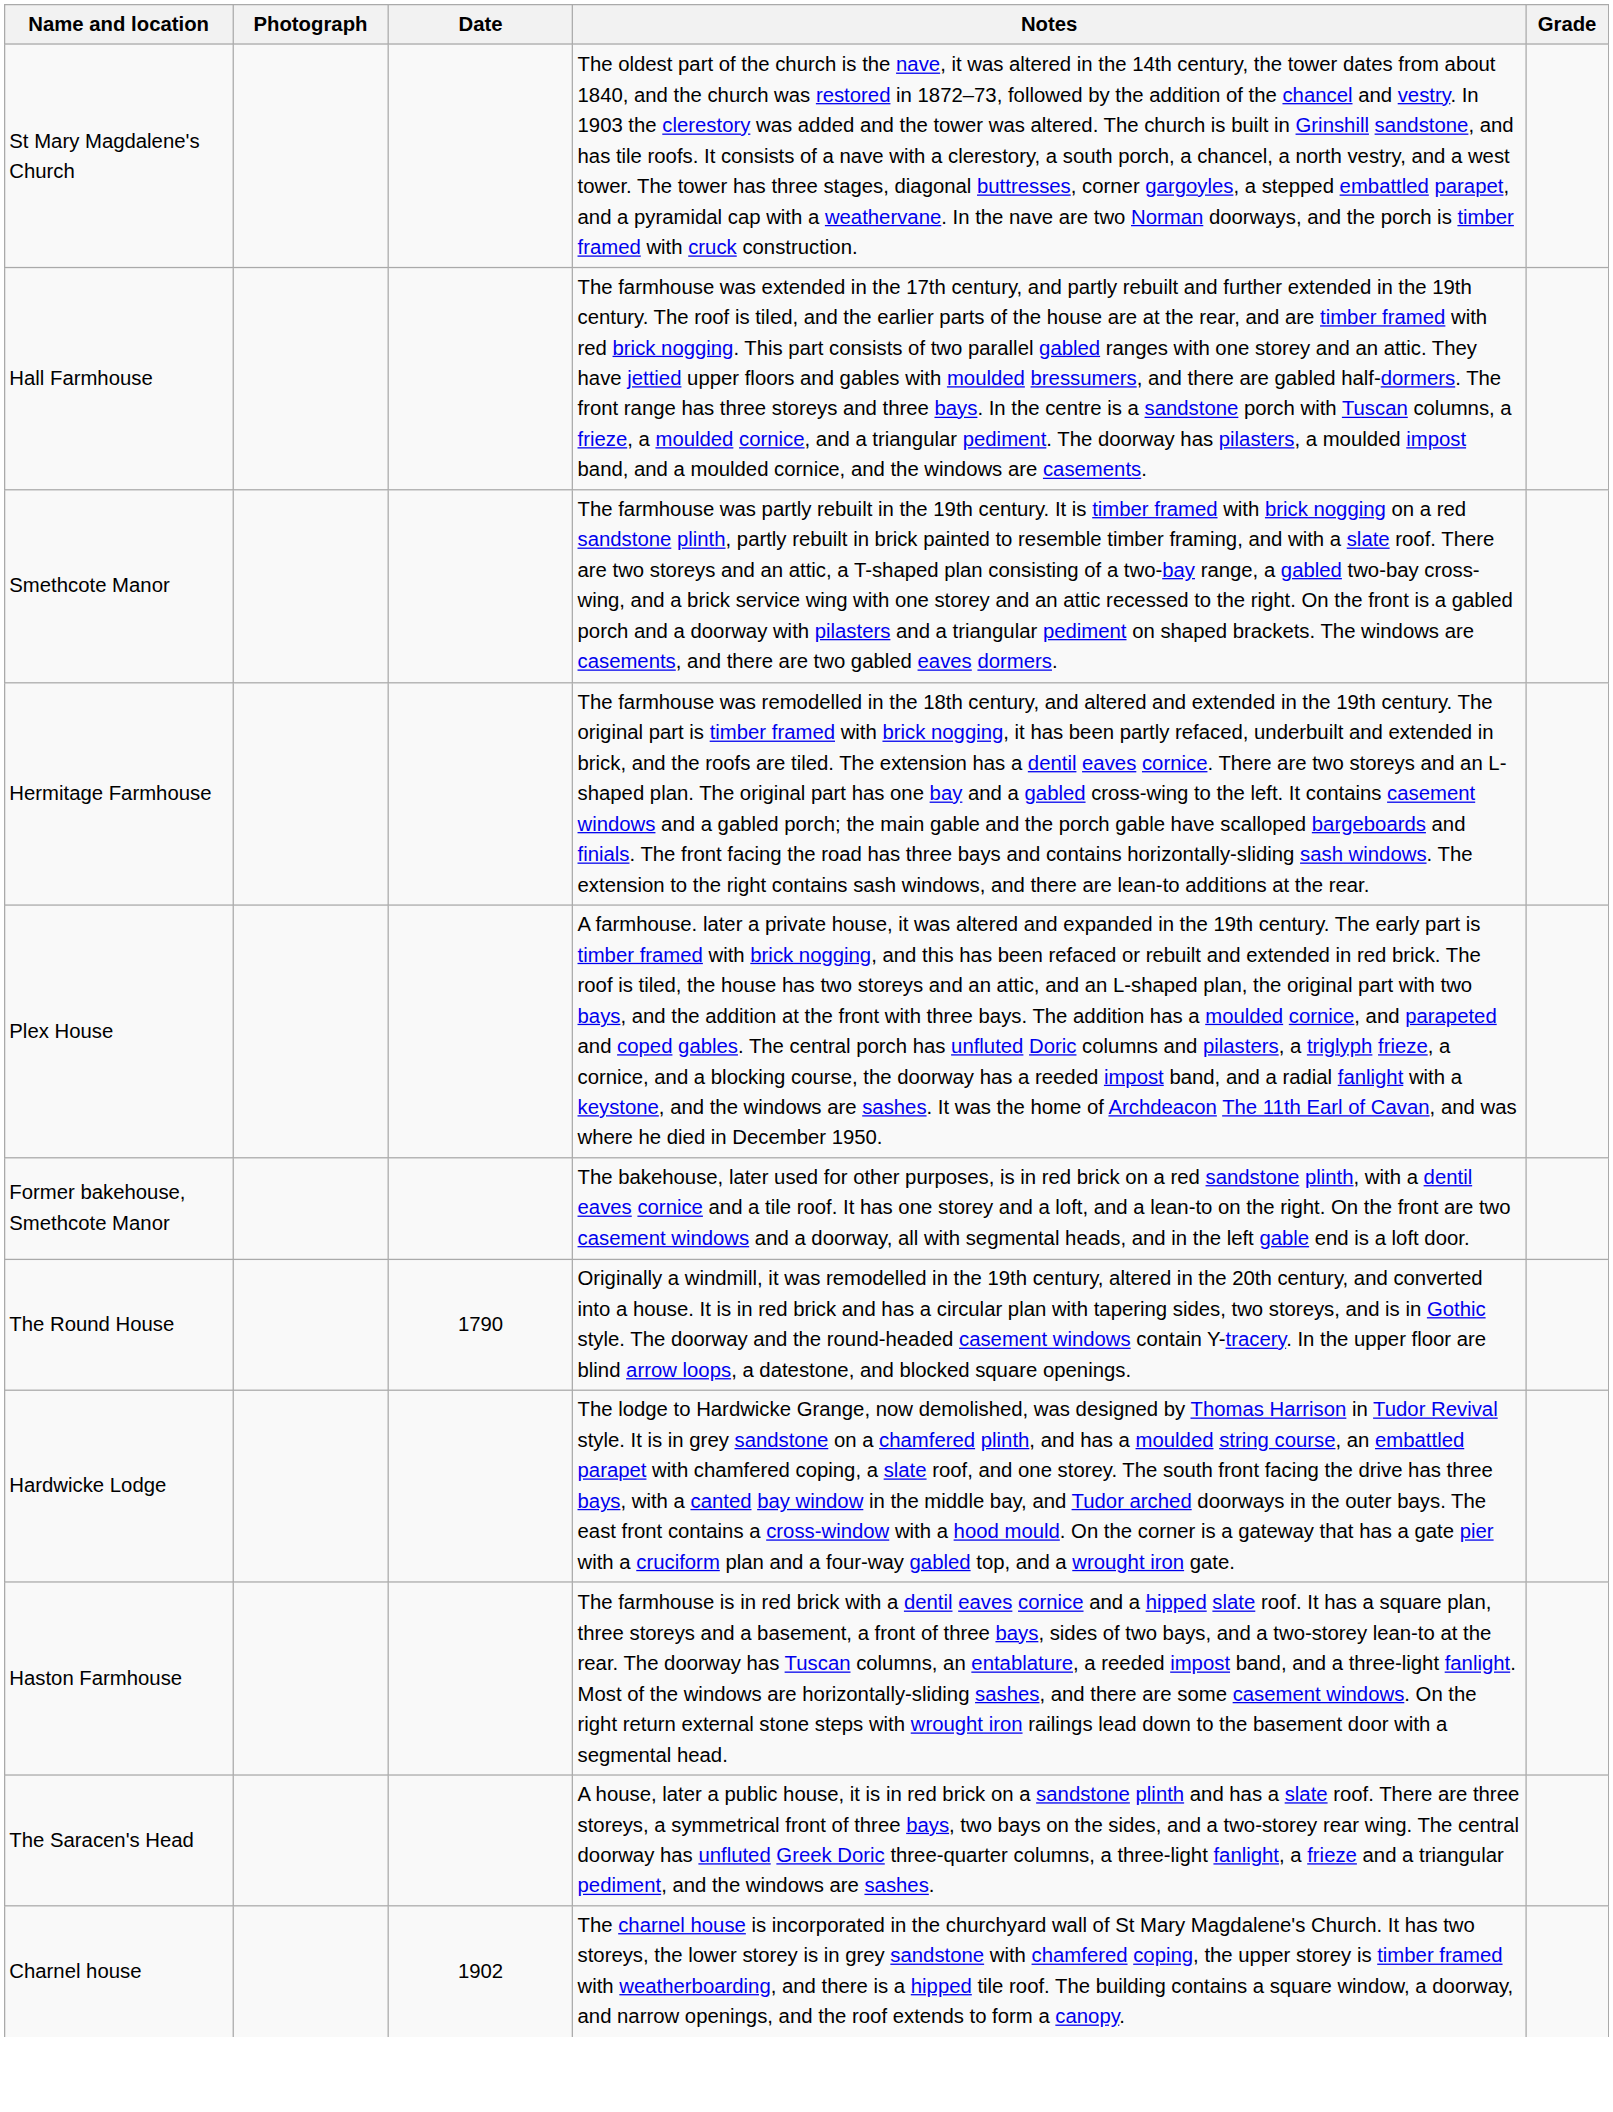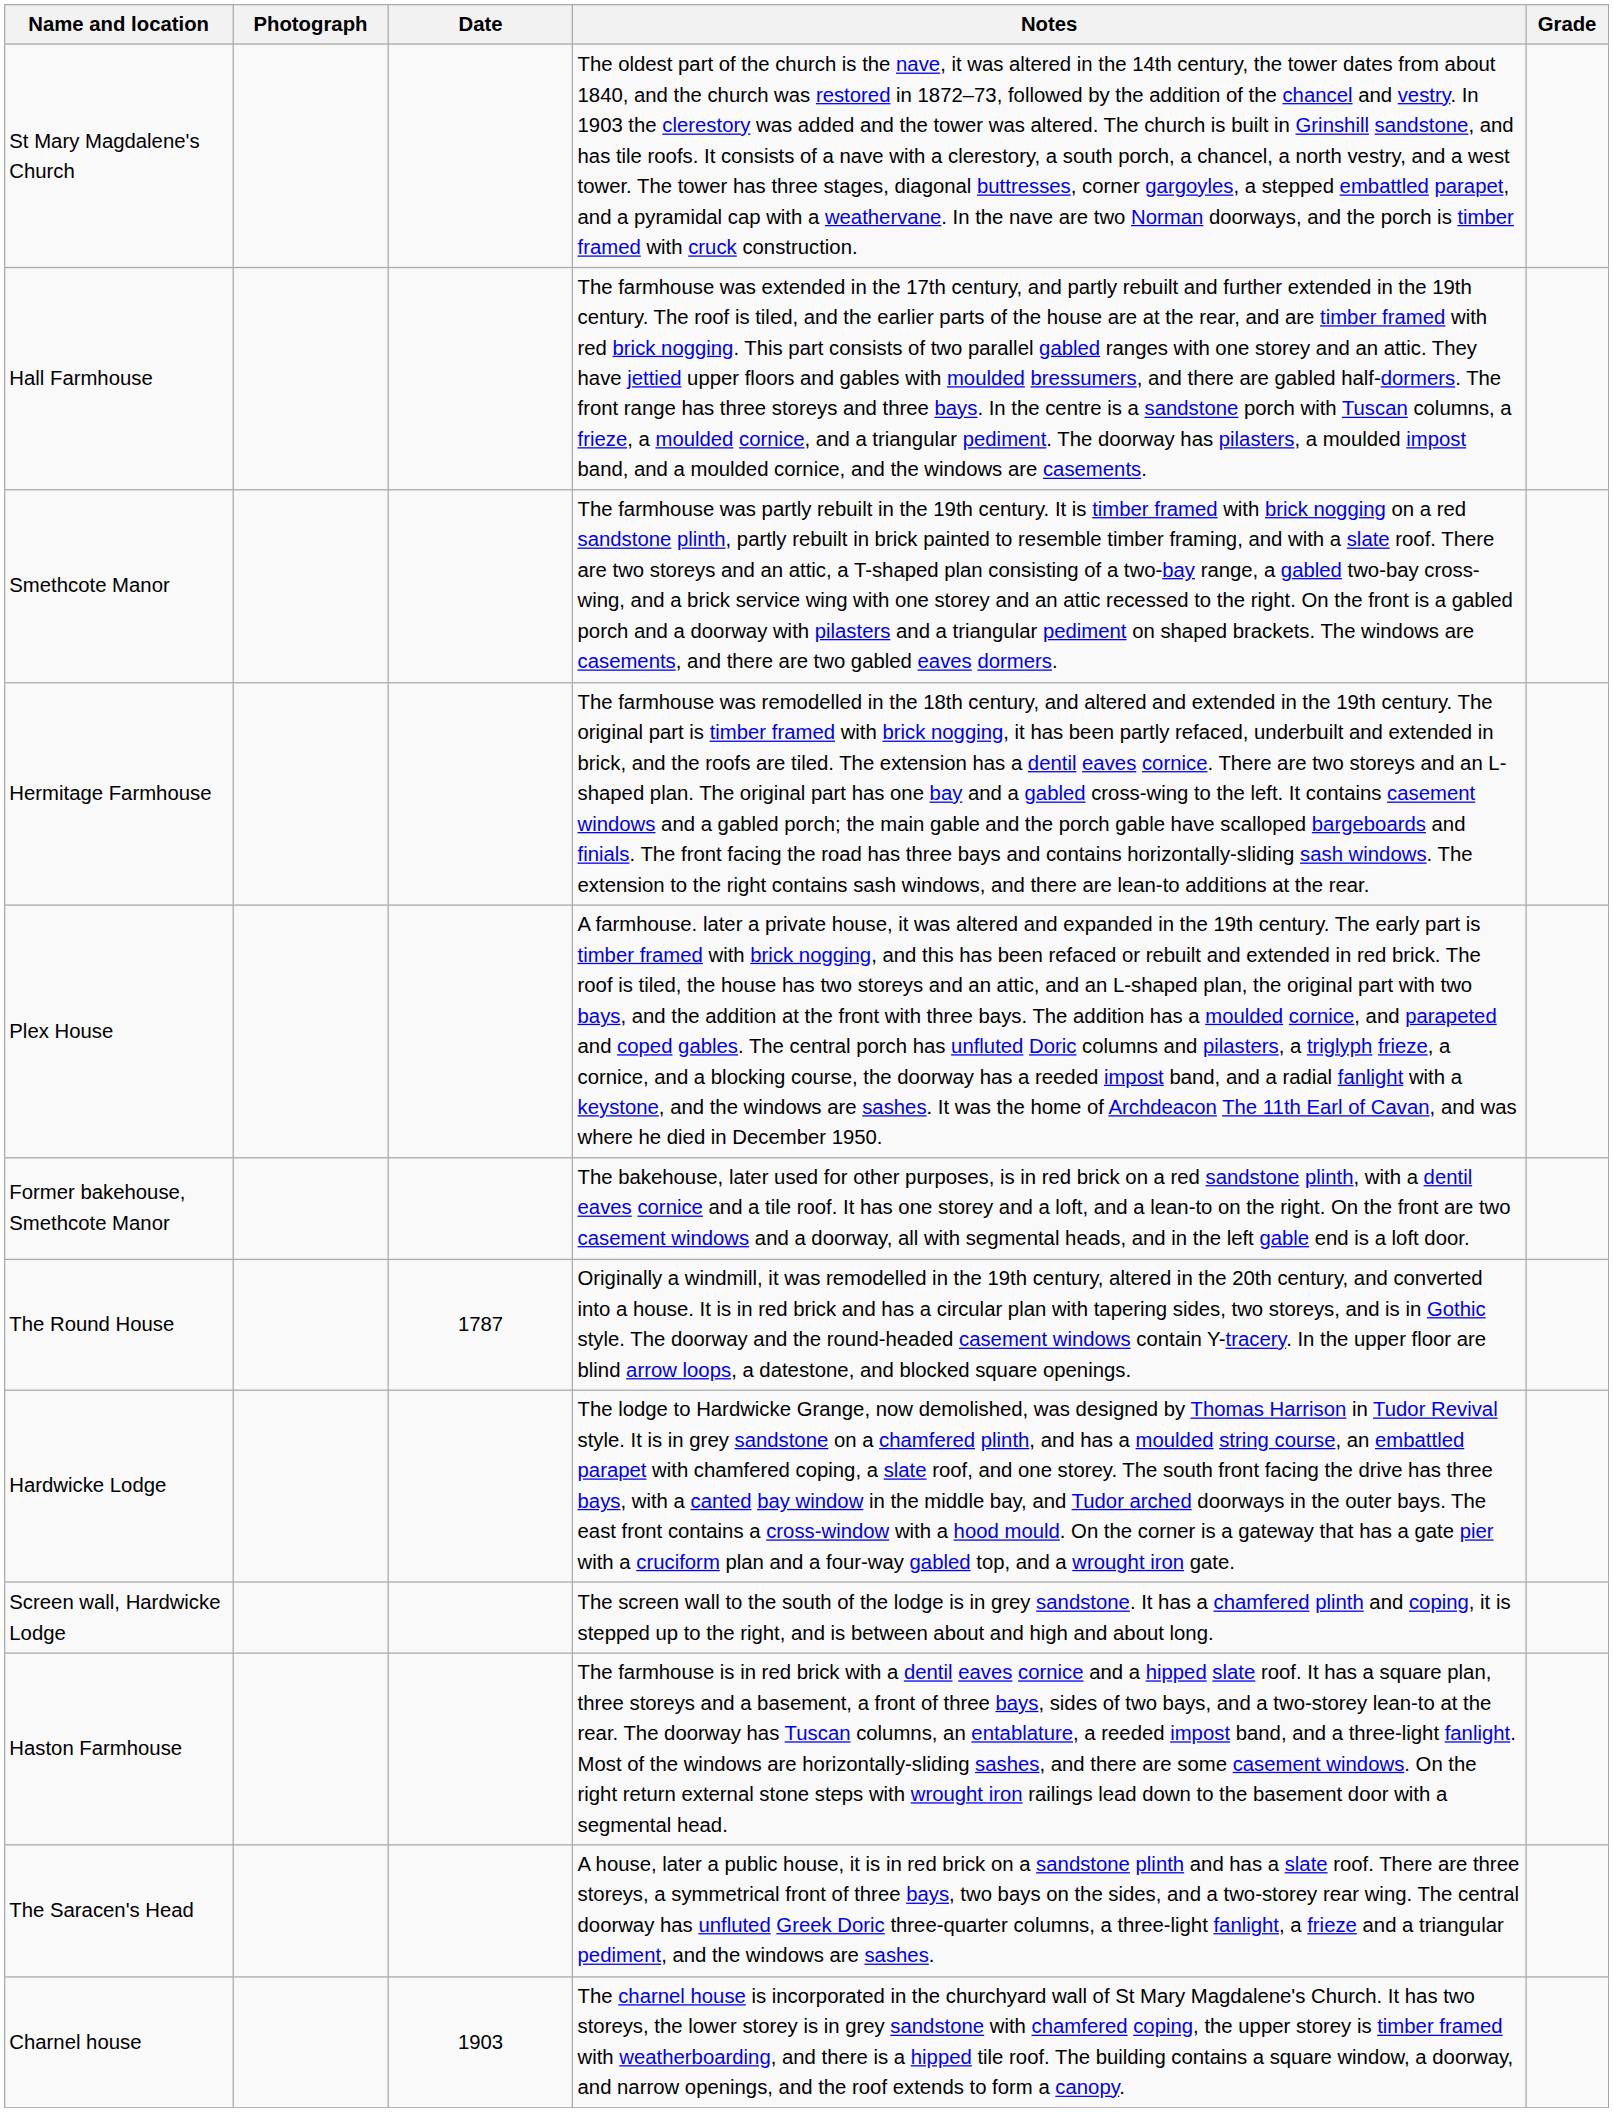The Round House | Date: 1790 -> 1787
+ row: Screen wall, Hardwicke Lodge | The screen wall to the south of the lodge is in grey sandstone. It has a chamfered plinth and coping, it is stepped up to the right, and is between about and high and about long.
Charnel house | Date: 1902 -> 1903
